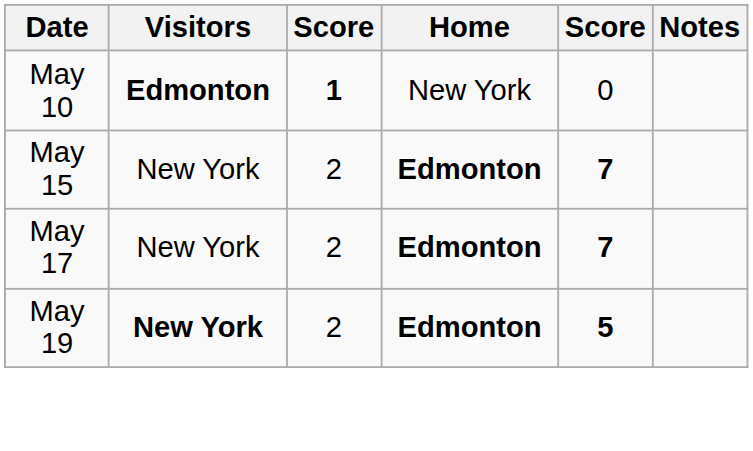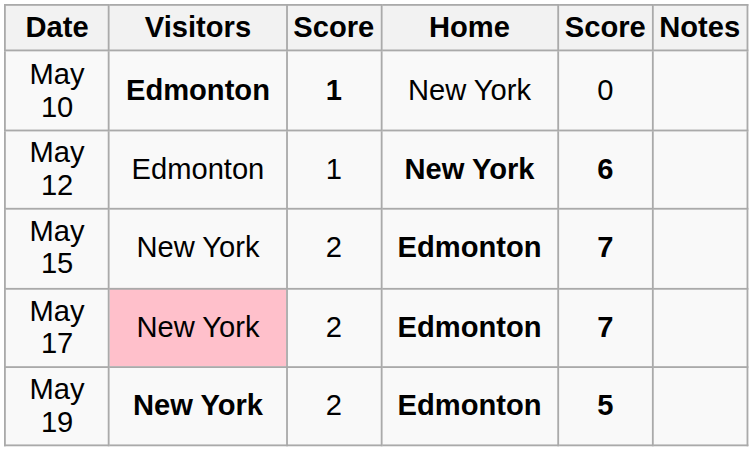+ row: May 12 | Edmonton | 1 | New York | 6
May 17 | Visitors: no background -> pink background
